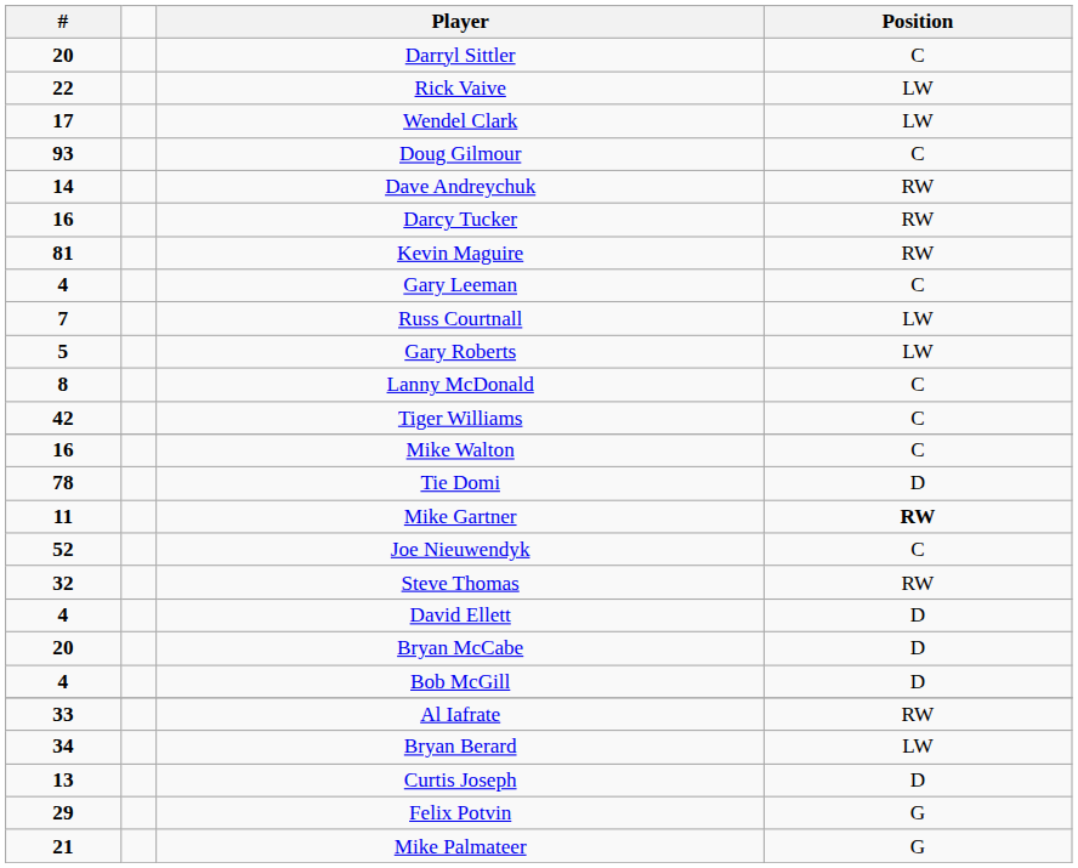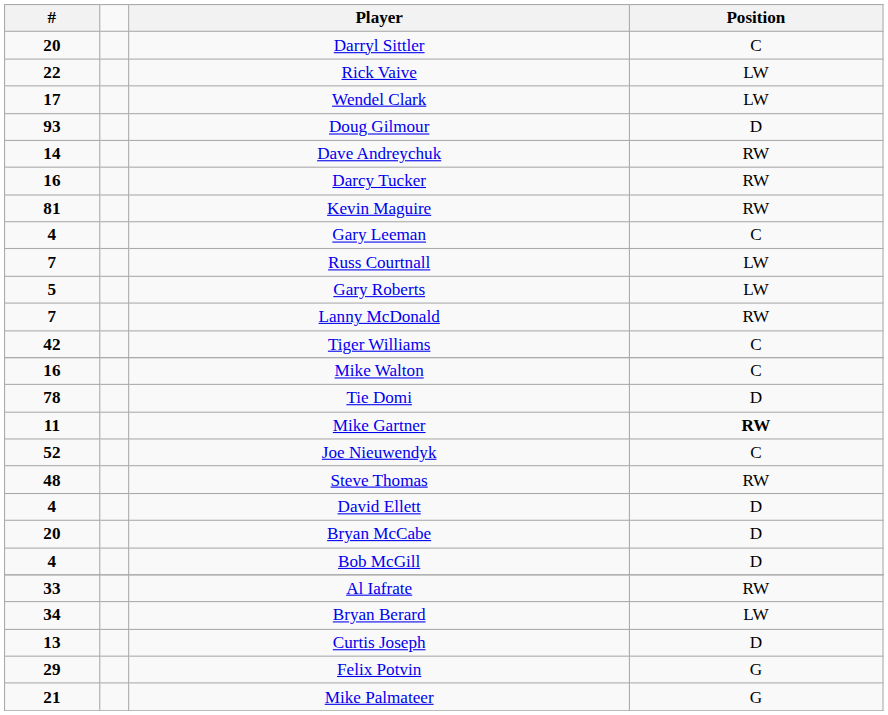Doug Gilmour | Position: C -> D
Lanny McDonald | #: 8 -> 7
Lanny McDonald | Position: C -> RW
Steve Thomas | #: 32 -> 48
